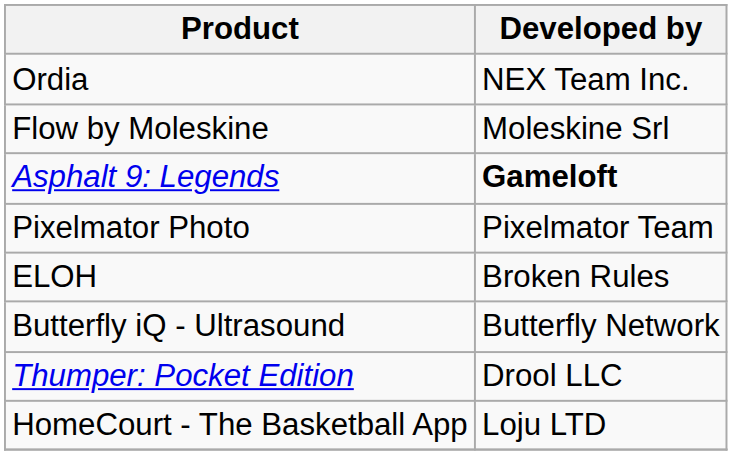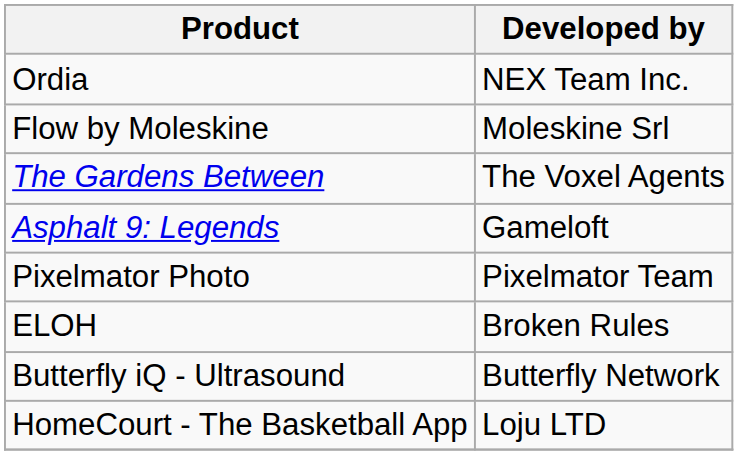+ row: The Gardens Between | The Voxel Agents
Asphalt 9: Legends | Developed by: bold -> normal
- row: Thumper: Pocket Edition | Drool LLC
